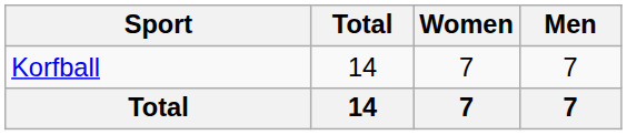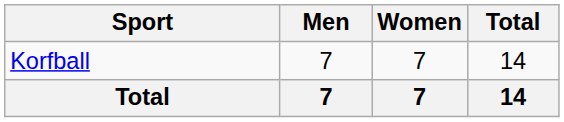columns swapped: Men <-> Total
